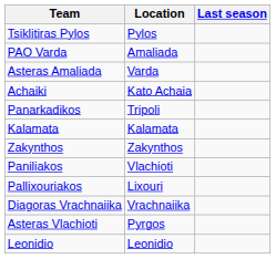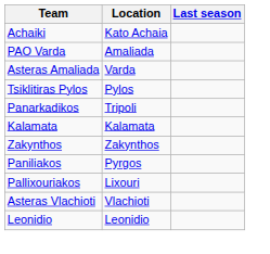rows swapped: Achaiki <-> Tsiklitiras Pylos
Paniliakos | Location: Vlachioti -> Pyrgos
- row: Diagoras Vrachnaiika | Vrachnaiika
Asteras Vlachioti | Location: Pyrgos -> Vlachioti
